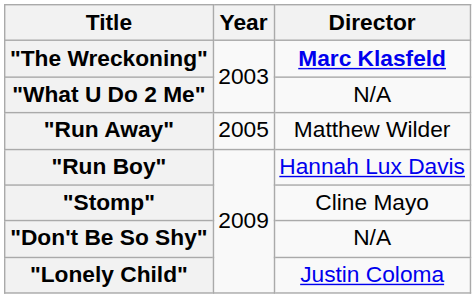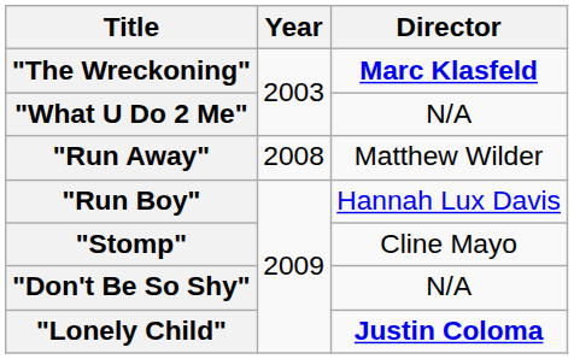"Run Away" | Year: 2005 -> 2008
"Lonely Child" | Director: normal -> bold
